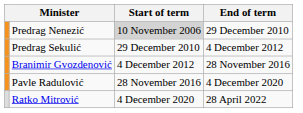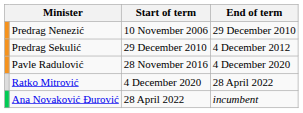Predrag Nenezić | Start of term: lightgrey background -> no background
- row: Branimir Gvozdenović | 4 December 2012 | 28 November 2016
+ row: Ana Novaković Đurović | 28 April 2022 | incumbent
